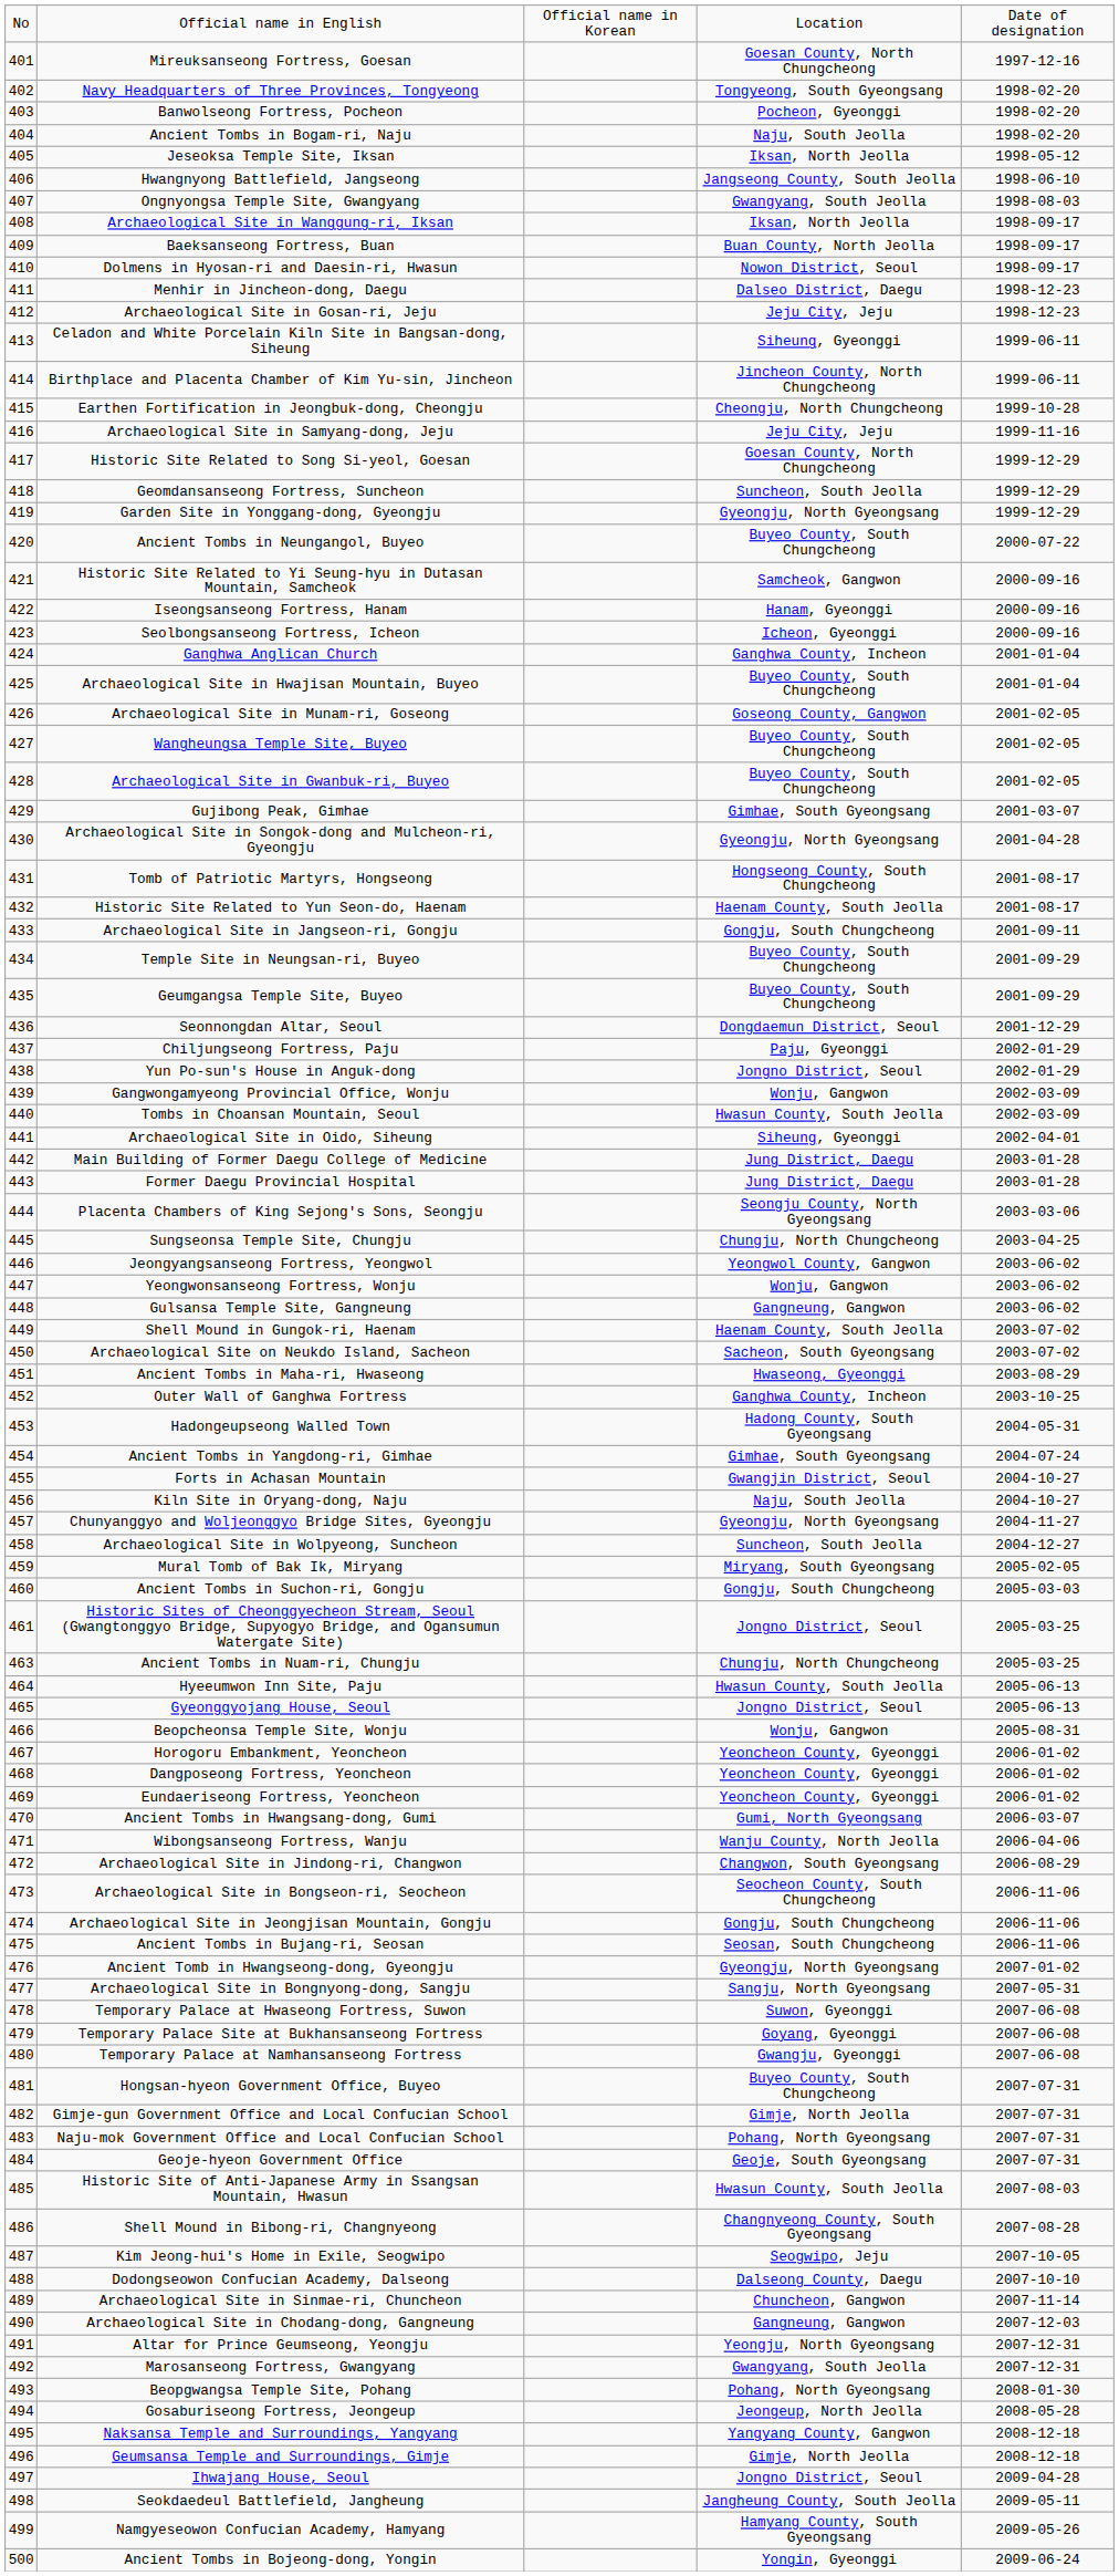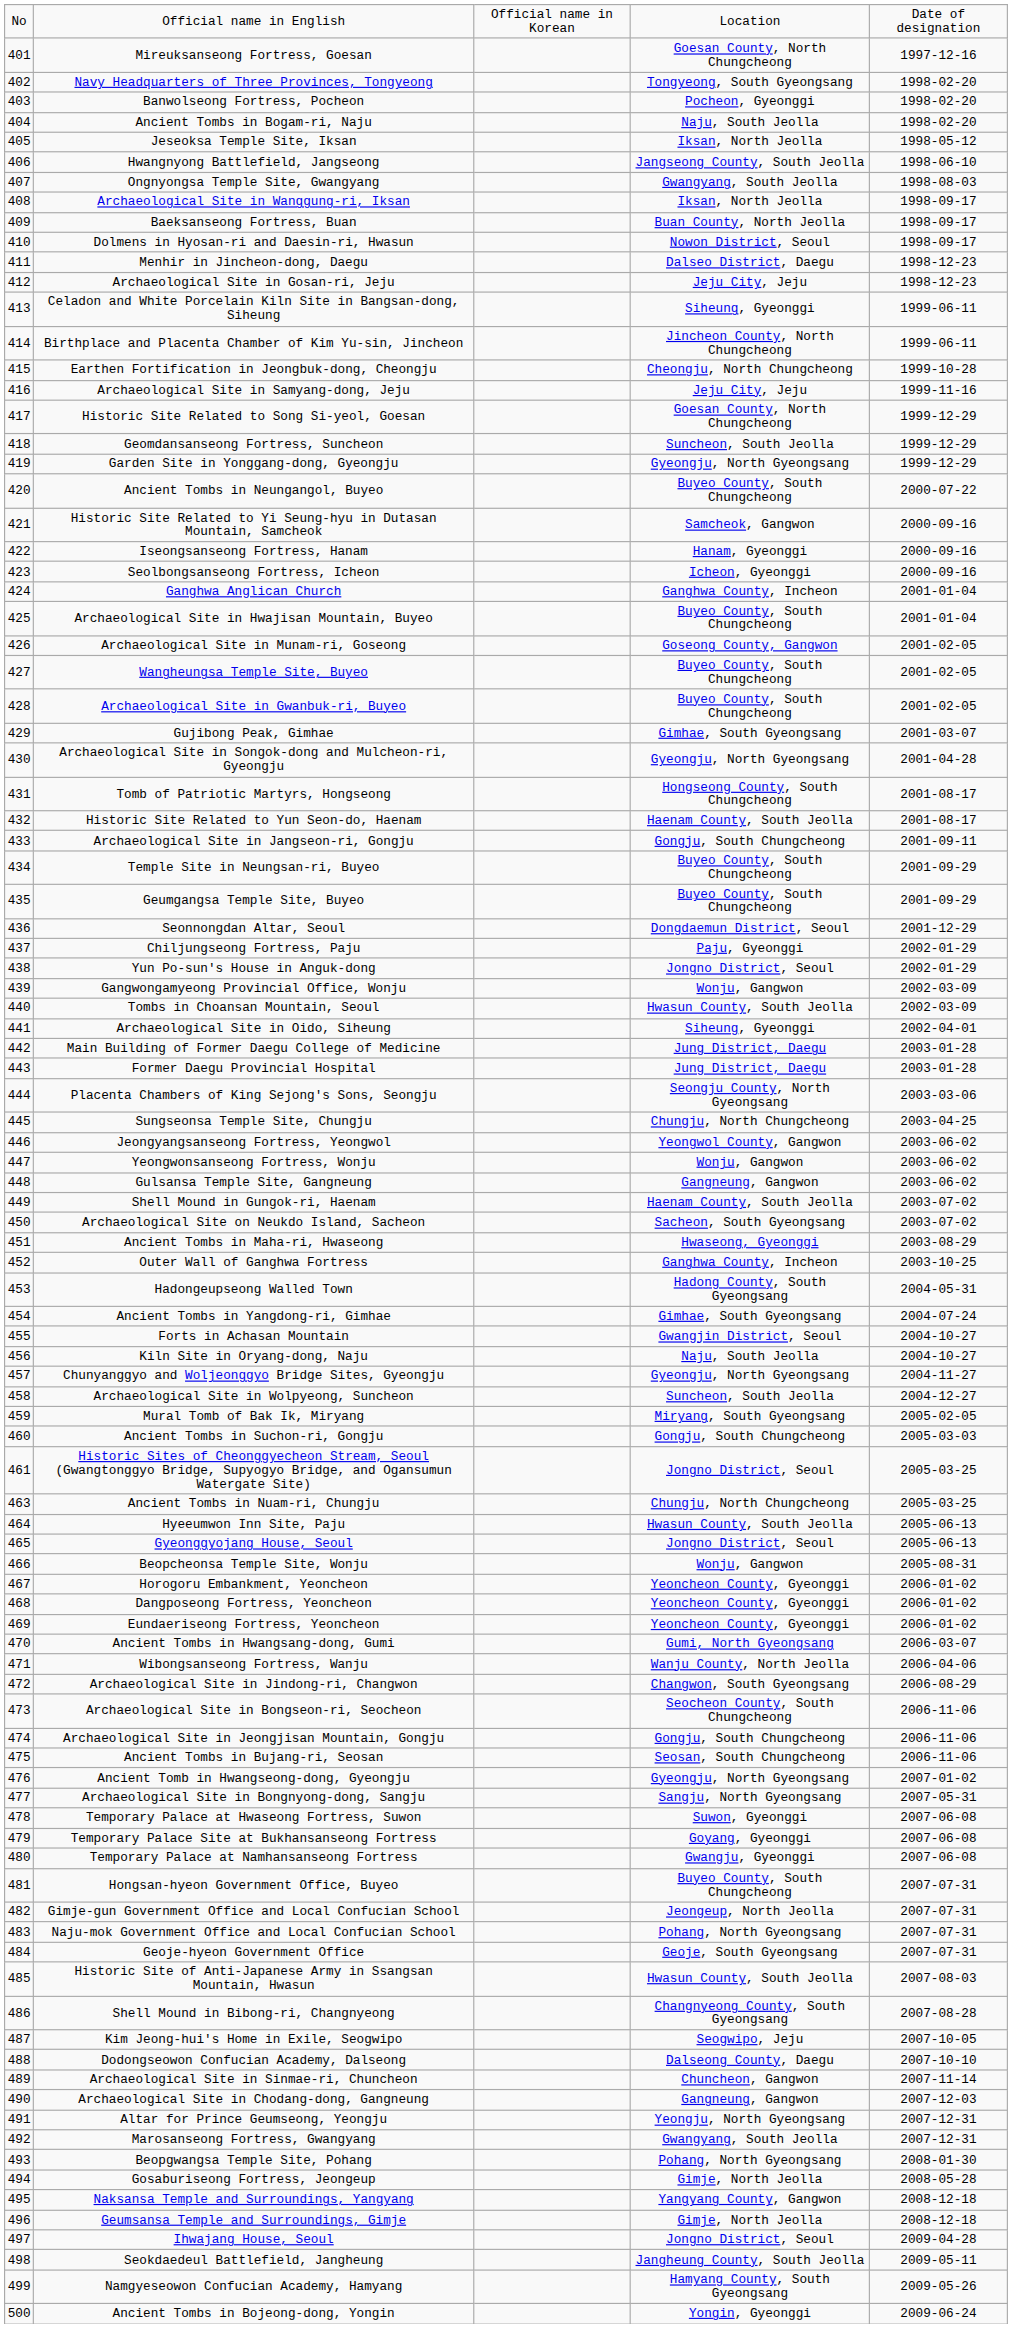Gimje-gun Government Office and Local Confucian School | column 4: Gimje, North Jeolla -> Jeongeup, North Jeolla
Gosaburiseong Fortress, Jeongeup | column 4: Jeongeup, North Jeolla -> Gimje, North Jeolla
